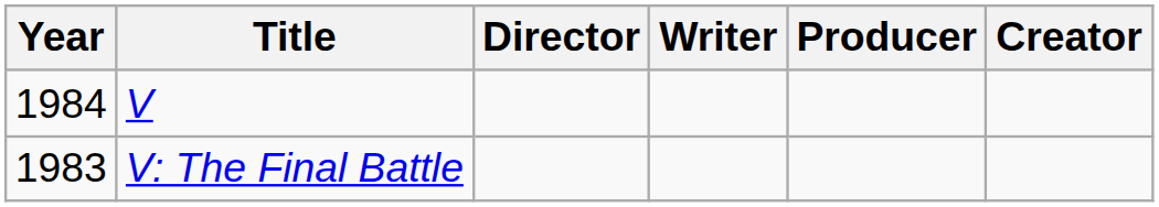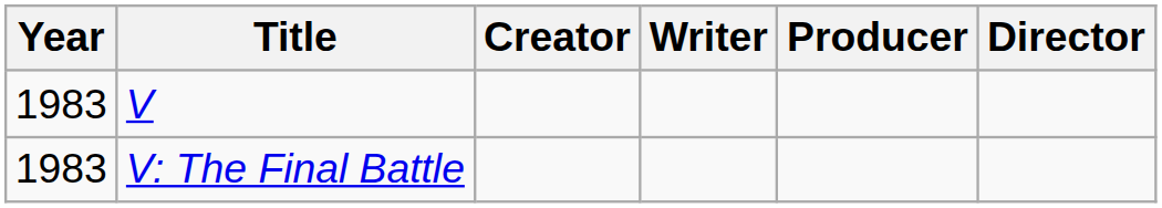columns swapped: Director <-> Creator
V | Year: 1984 -> 1983
